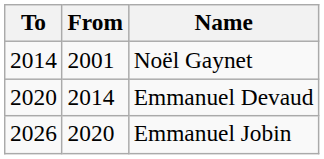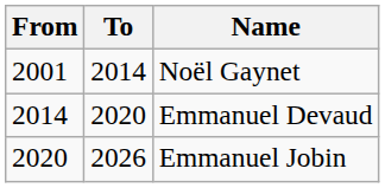columns swapped: From <-> To
